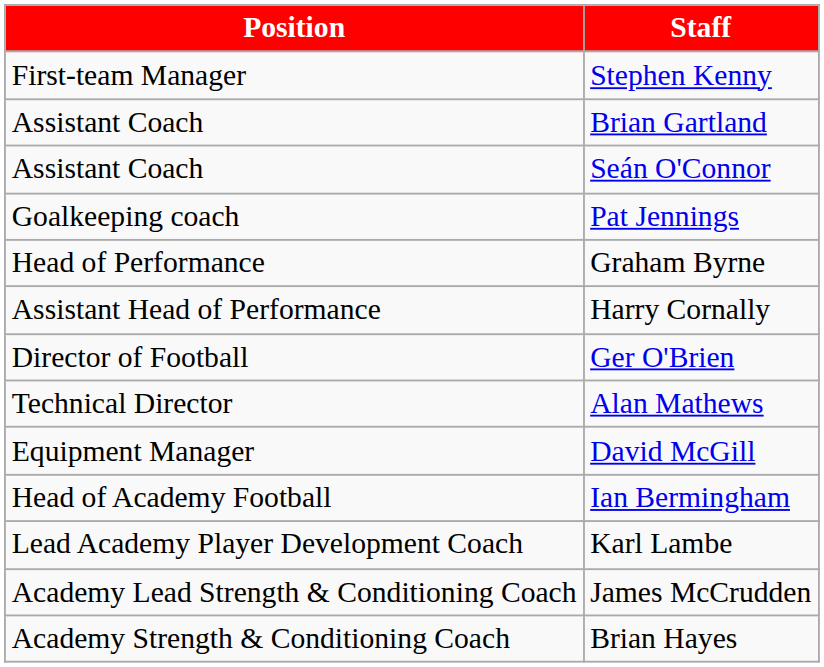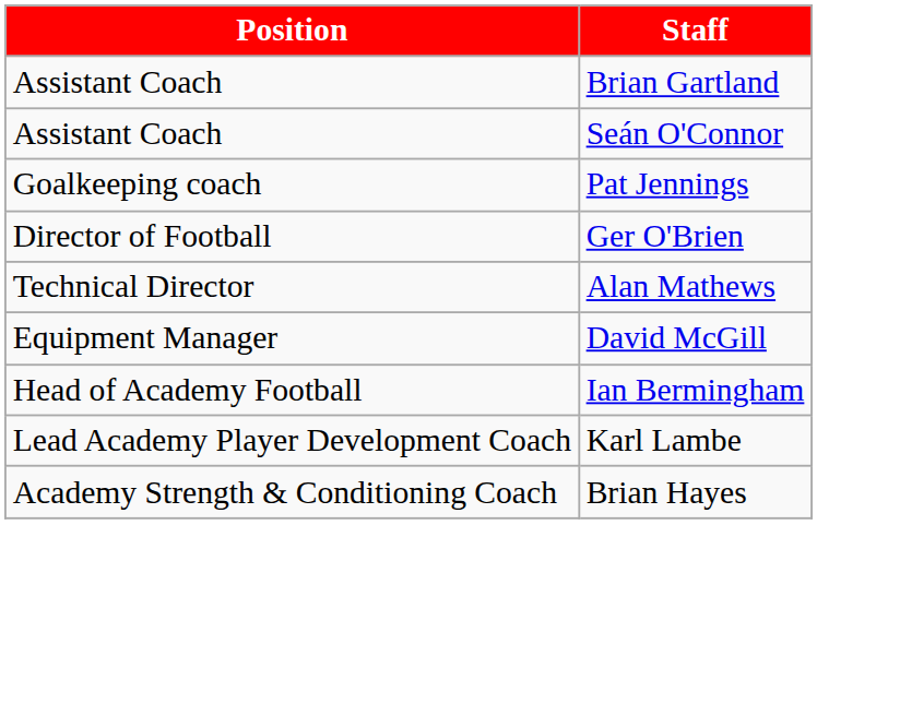- row: First-team Manager | Stephen Kenny
- row: Head of Performance | Graham Byrne
- row: Assistant Head of Performance | Harry Cornally
- row: Academy Lead Strength & Conditioning Coach | James McCrudden
